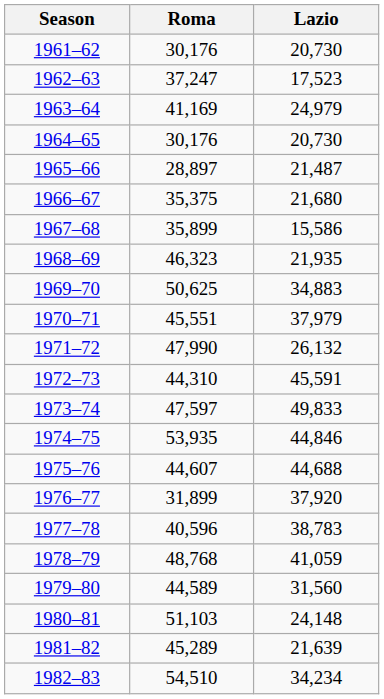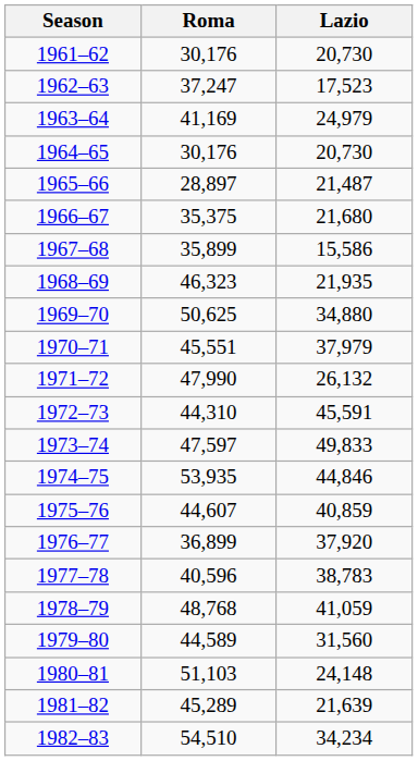1969–70 | Lazio: 34,883 -> 34,880
1975–76 | Lazio: 44,688 -> 40,859
1976–77 | Roma: 31,899 -> 36,899
